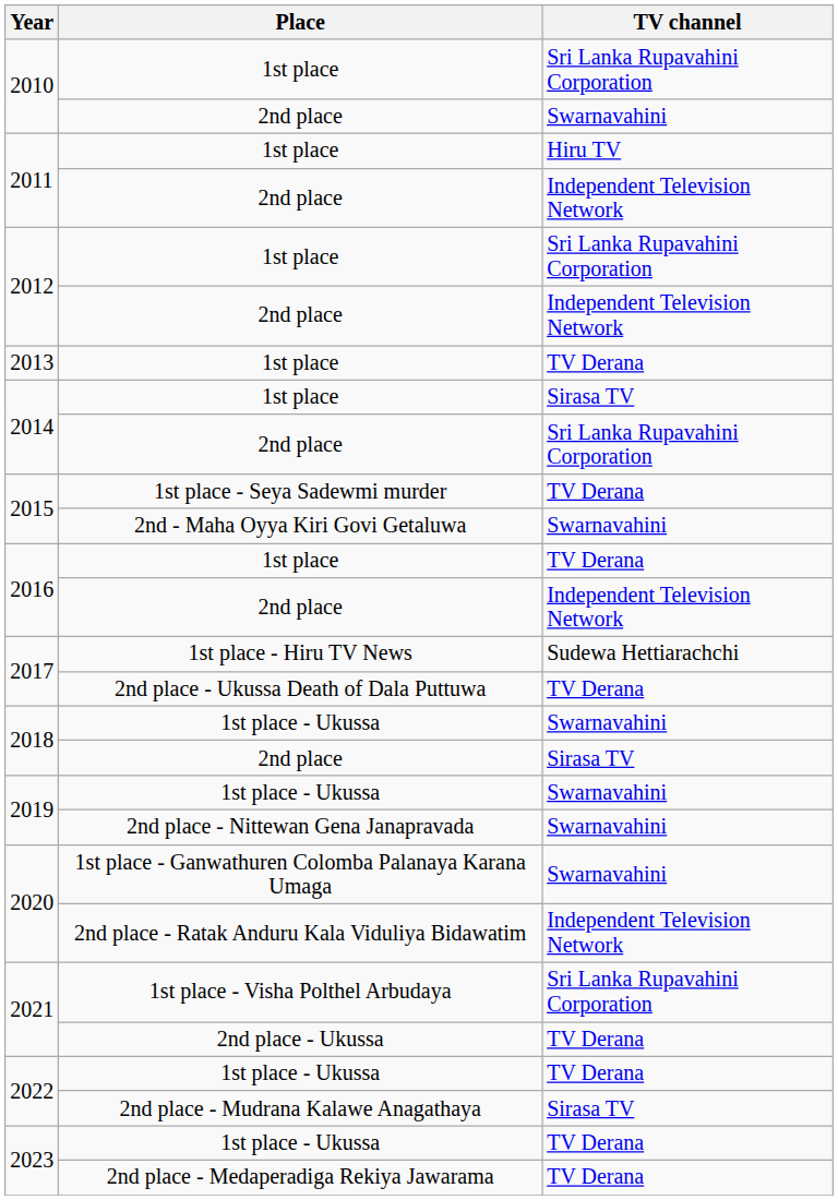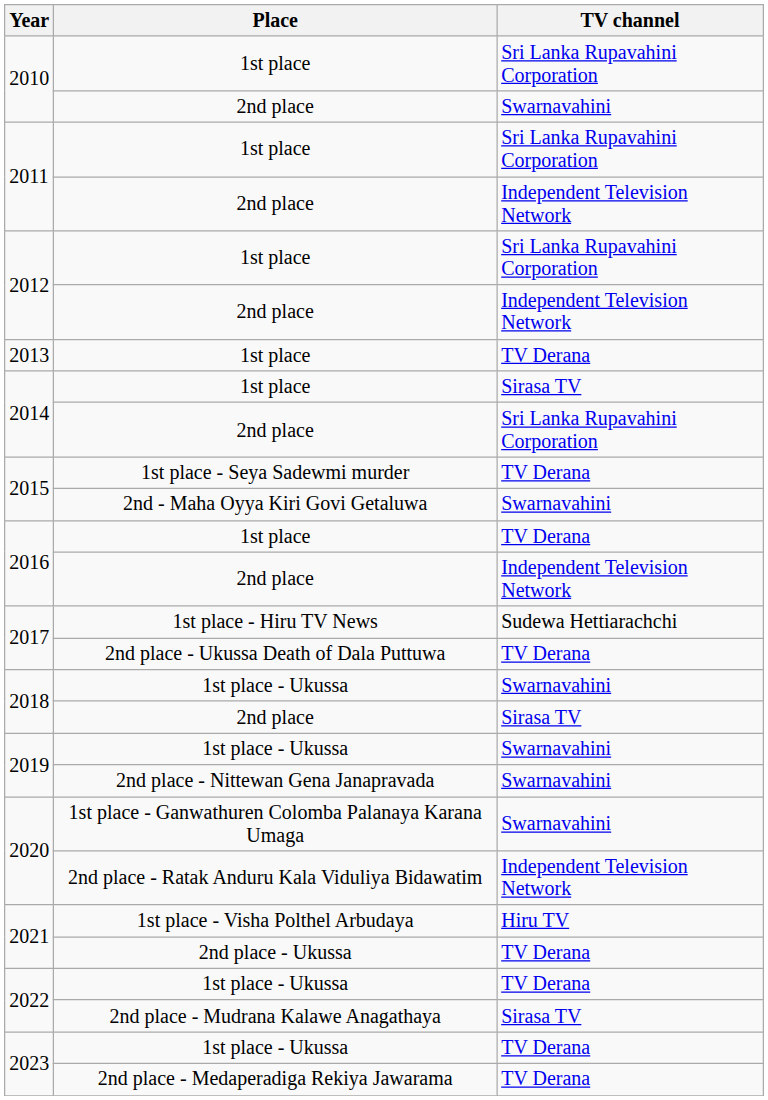2011 / 1st place | TV channel: Hiru TV -> Sri Lanka Rupavahini Corporation
2021 / 1st place - Visha Polthel Arbudaya | TV channel: Sri Lanka Rupavahini Corporation -> Hiru TV
